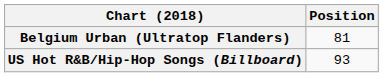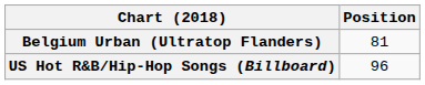US Hot R&B/Hip-Hop Songs (Billboard) | Position: 93 -> 96
